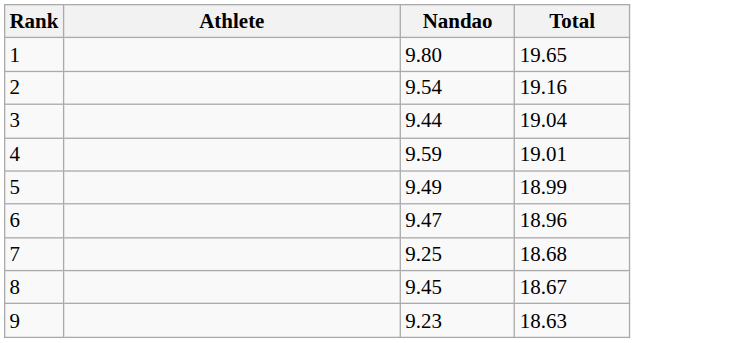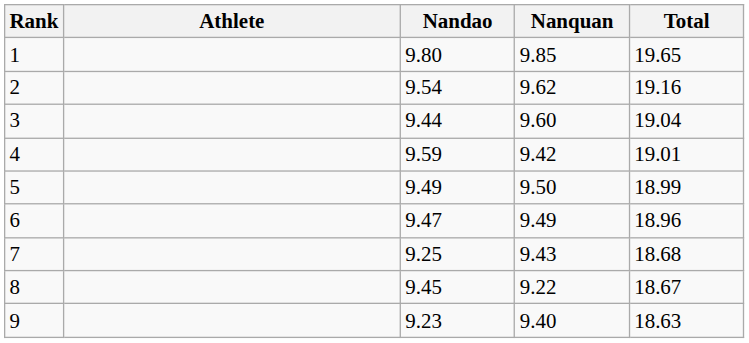+ column: Nanquan | 9.85 | 9.62 | 9.60 | 9.42 | 9.50 | 9.49 | 9.43 | 9.22 | 9.40
